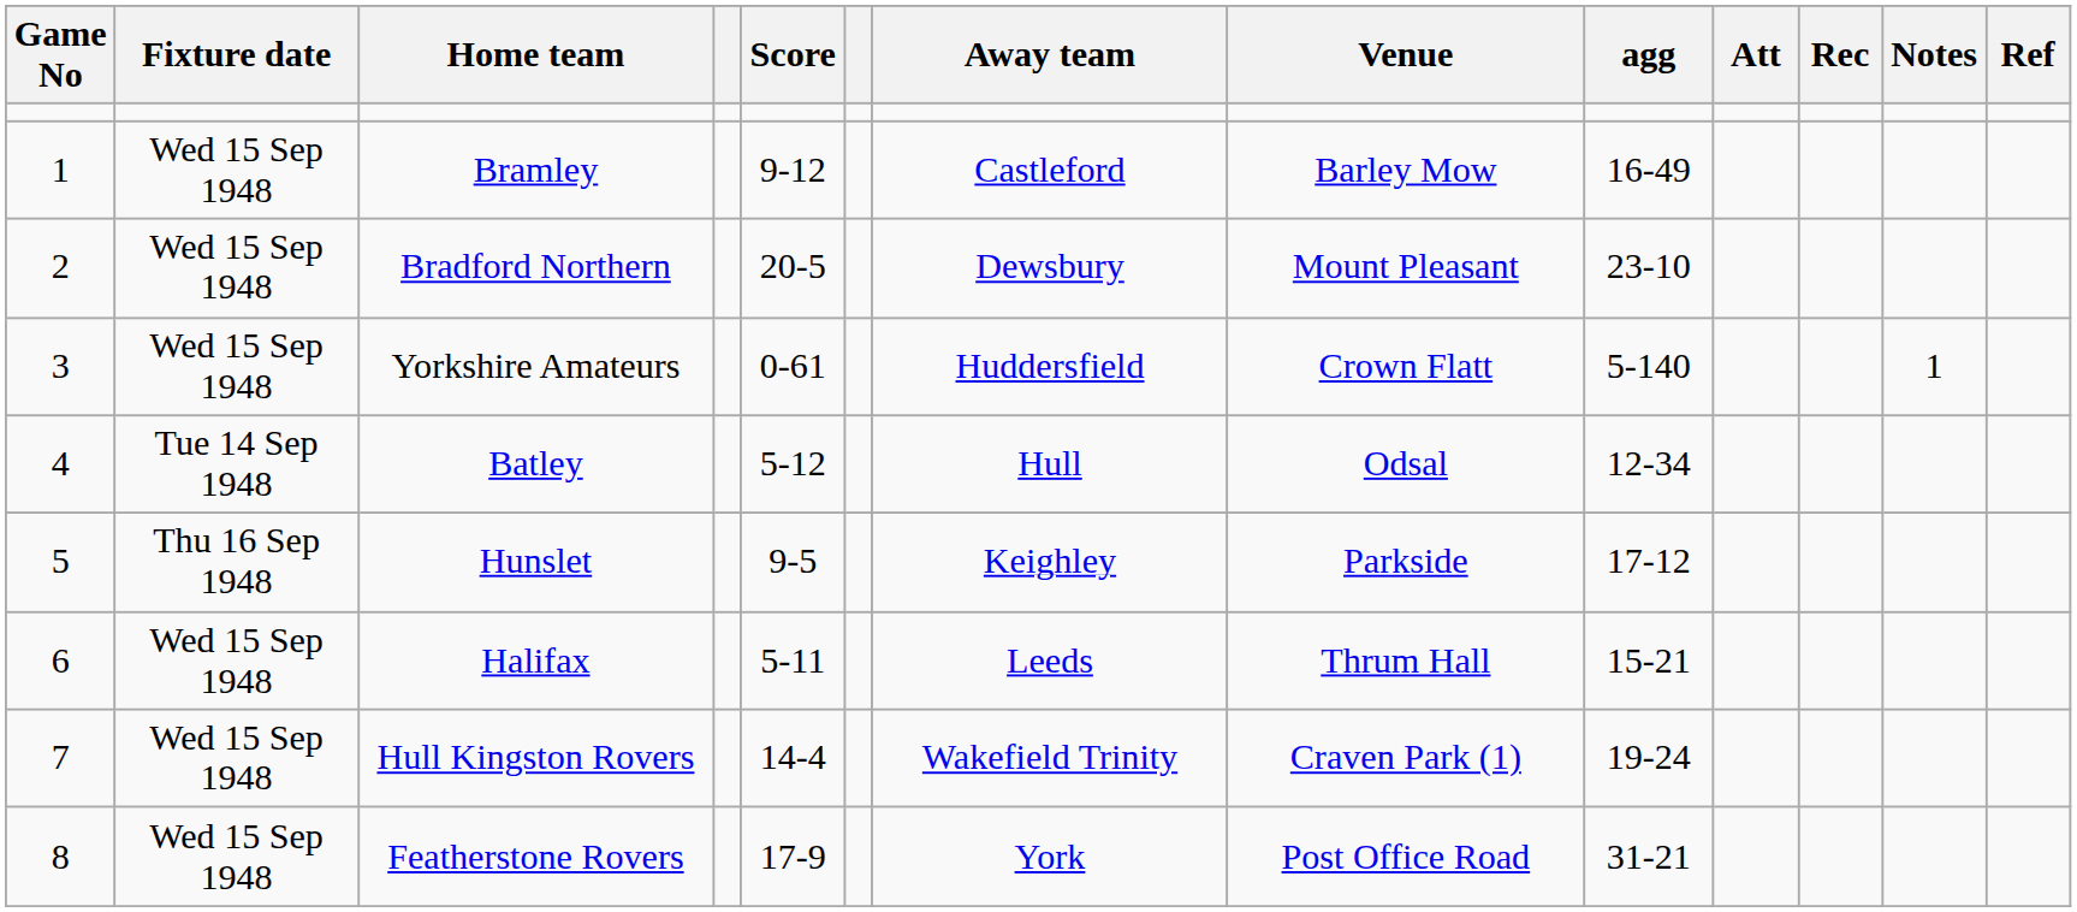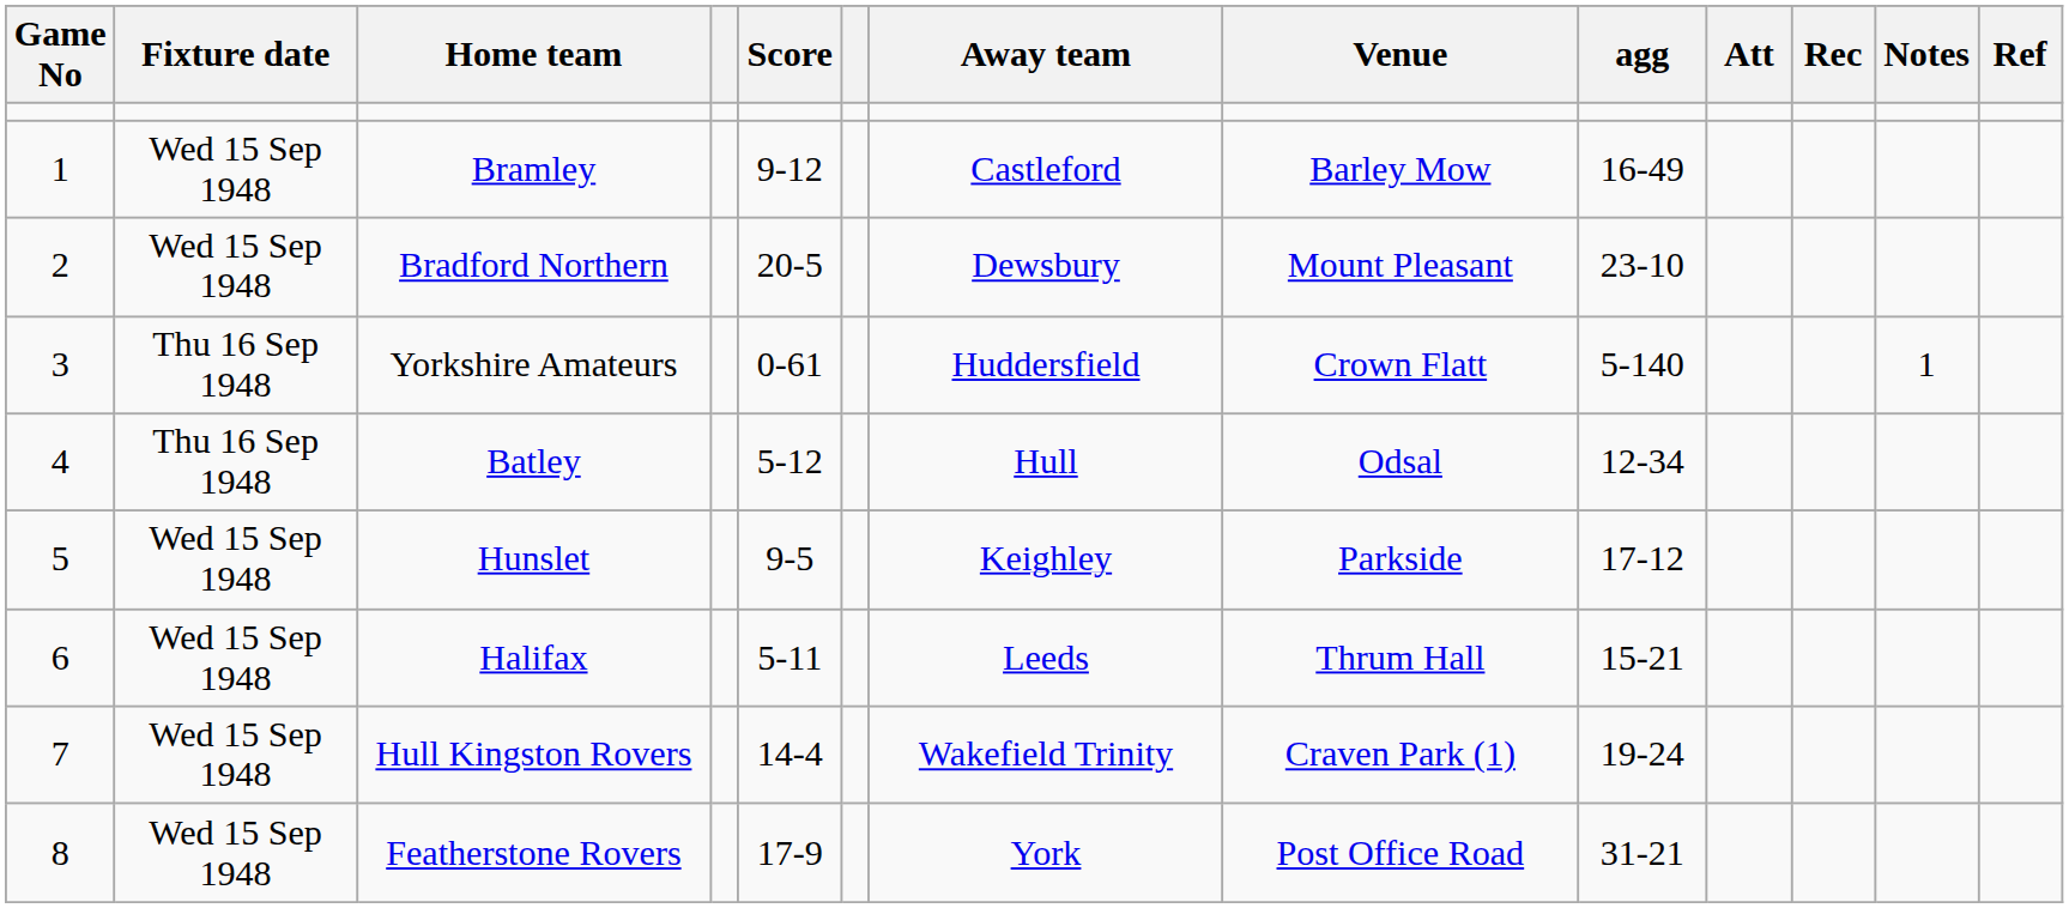Yorkshire Amateurs | Fixture date: Wed 15 Sep 1948 -> Thu 16 Sep 1948
Batley | Fixture date: Tue 14 Sep 1948 -> Thu 16 Sep 1948
Hunslet | Fixture date: Thu 16 Sep 1948 -> Wed 15 Sep 1948
